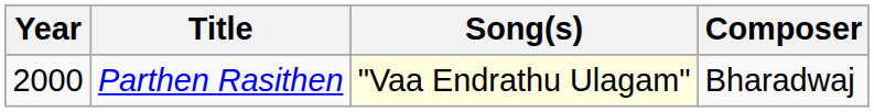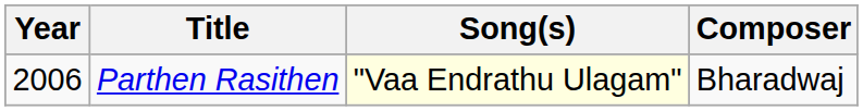Parthen Rasithen | Year: 2000 -> 2006
